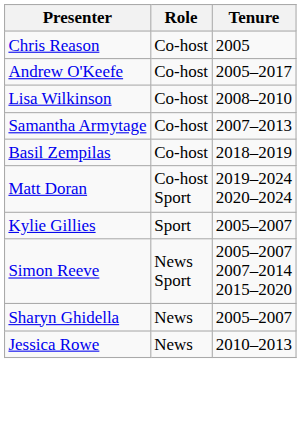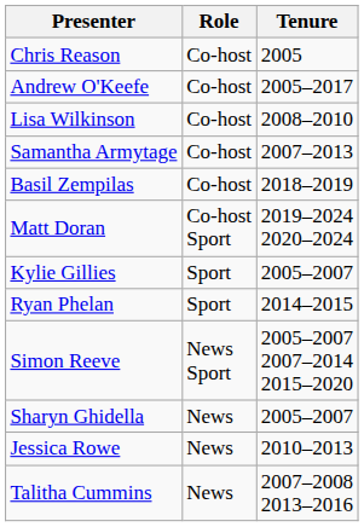+ row: Ryan Phelan | Sport | 2014–2015
+ row: Talitha Cummins | News | 2007–2008 2013–2016
